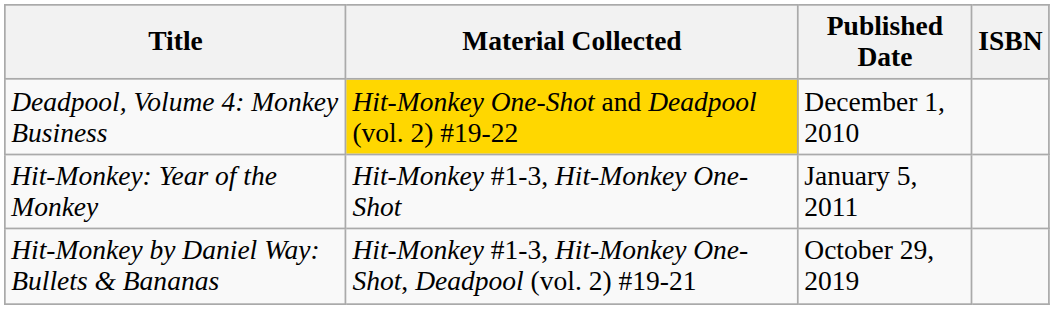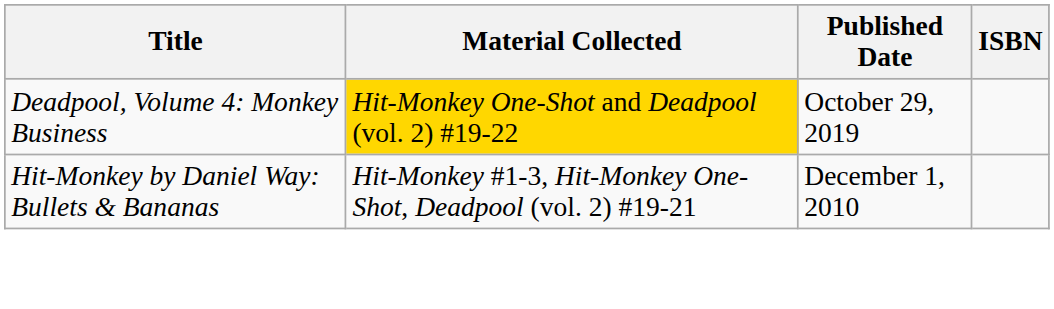Deadpool, Volume 4: Monkey Business | Published Date: December 1, 2010 -> October 29, 2019
- row: Hit-Monkey: Year of the Monkey | Hit-Monkey #1-3, Hit-Monkey One-Shot | January 5, 2011
Hit-Monkey by Daniel Way: Bullets & Bananas | Published Date: October 29, 2019 -> December 1, 2010
